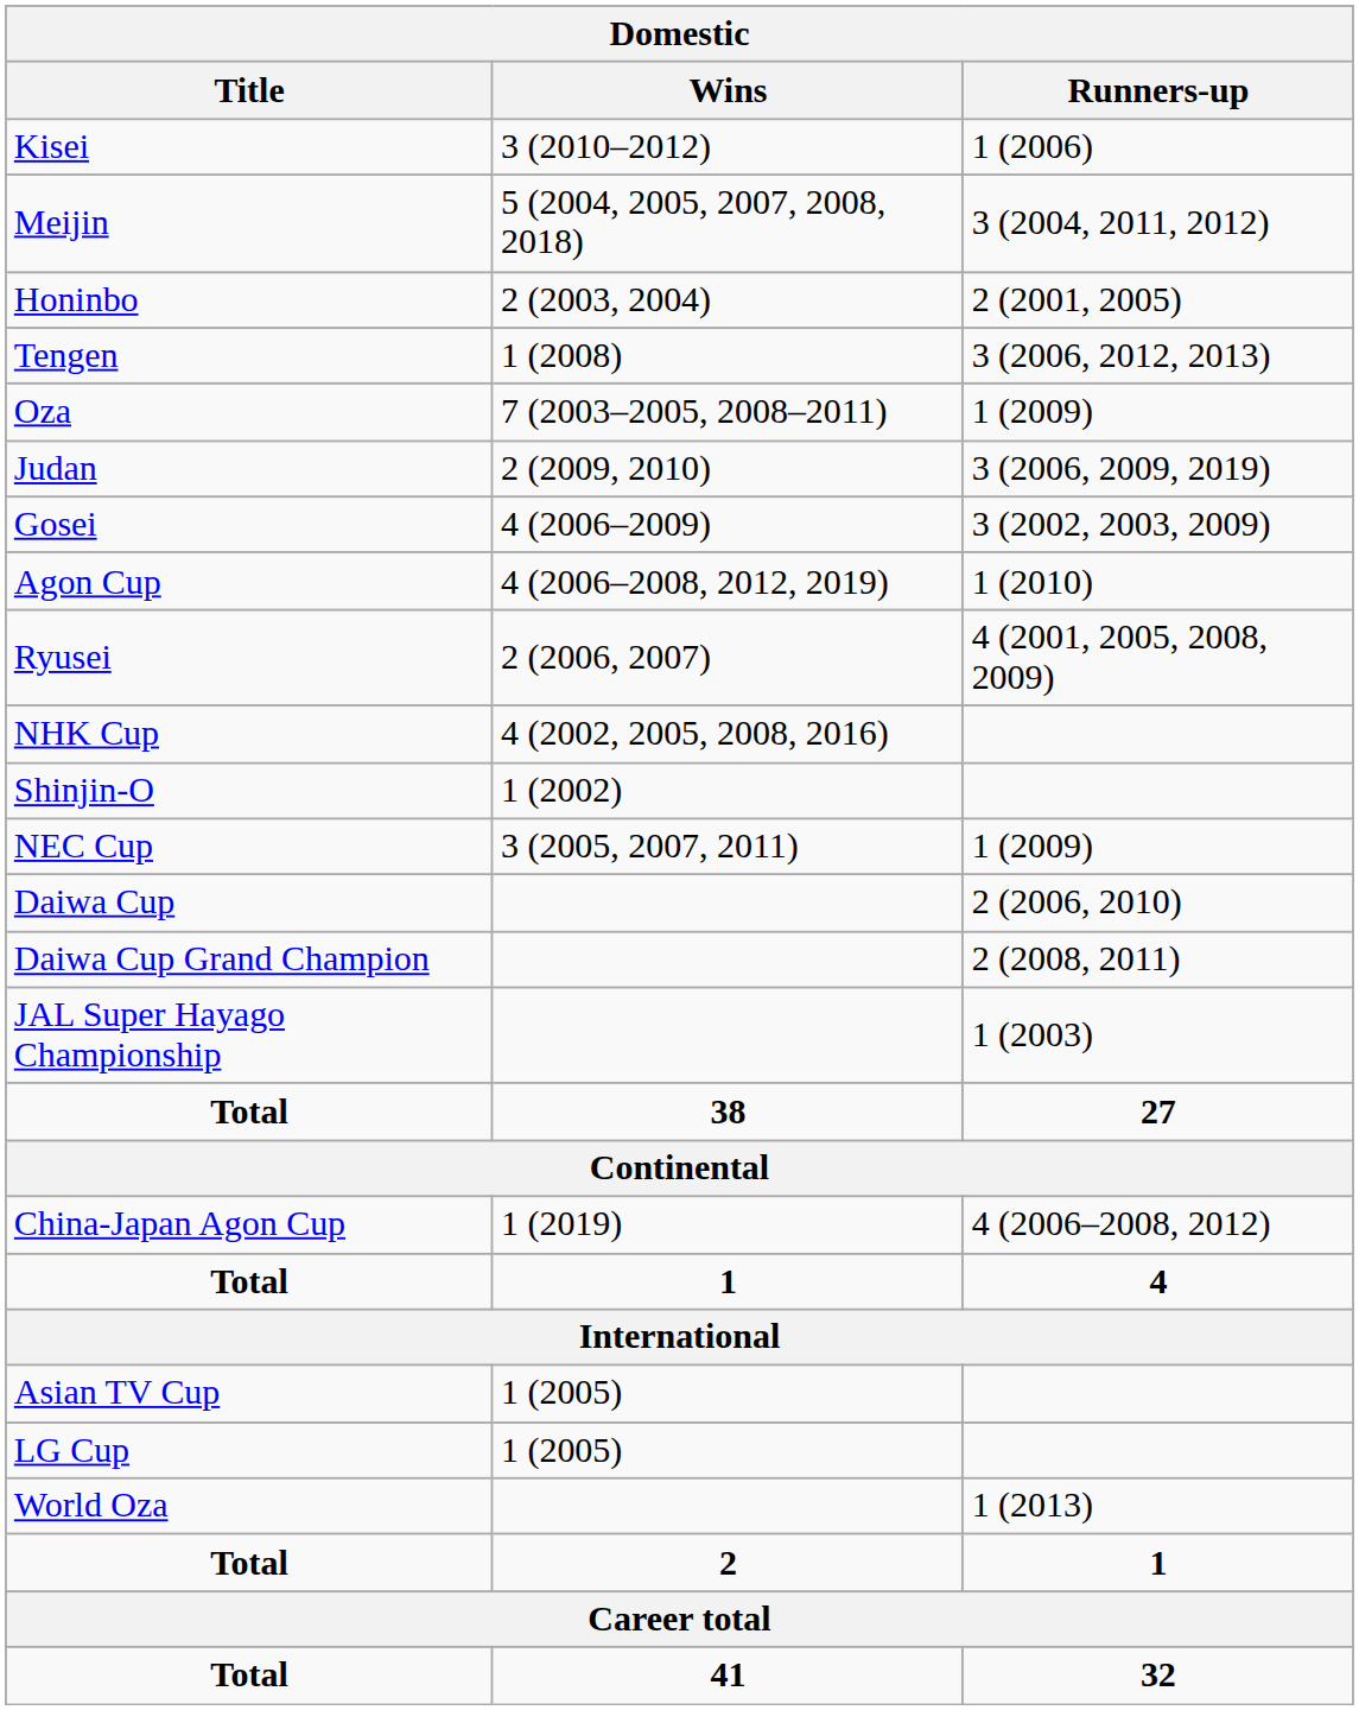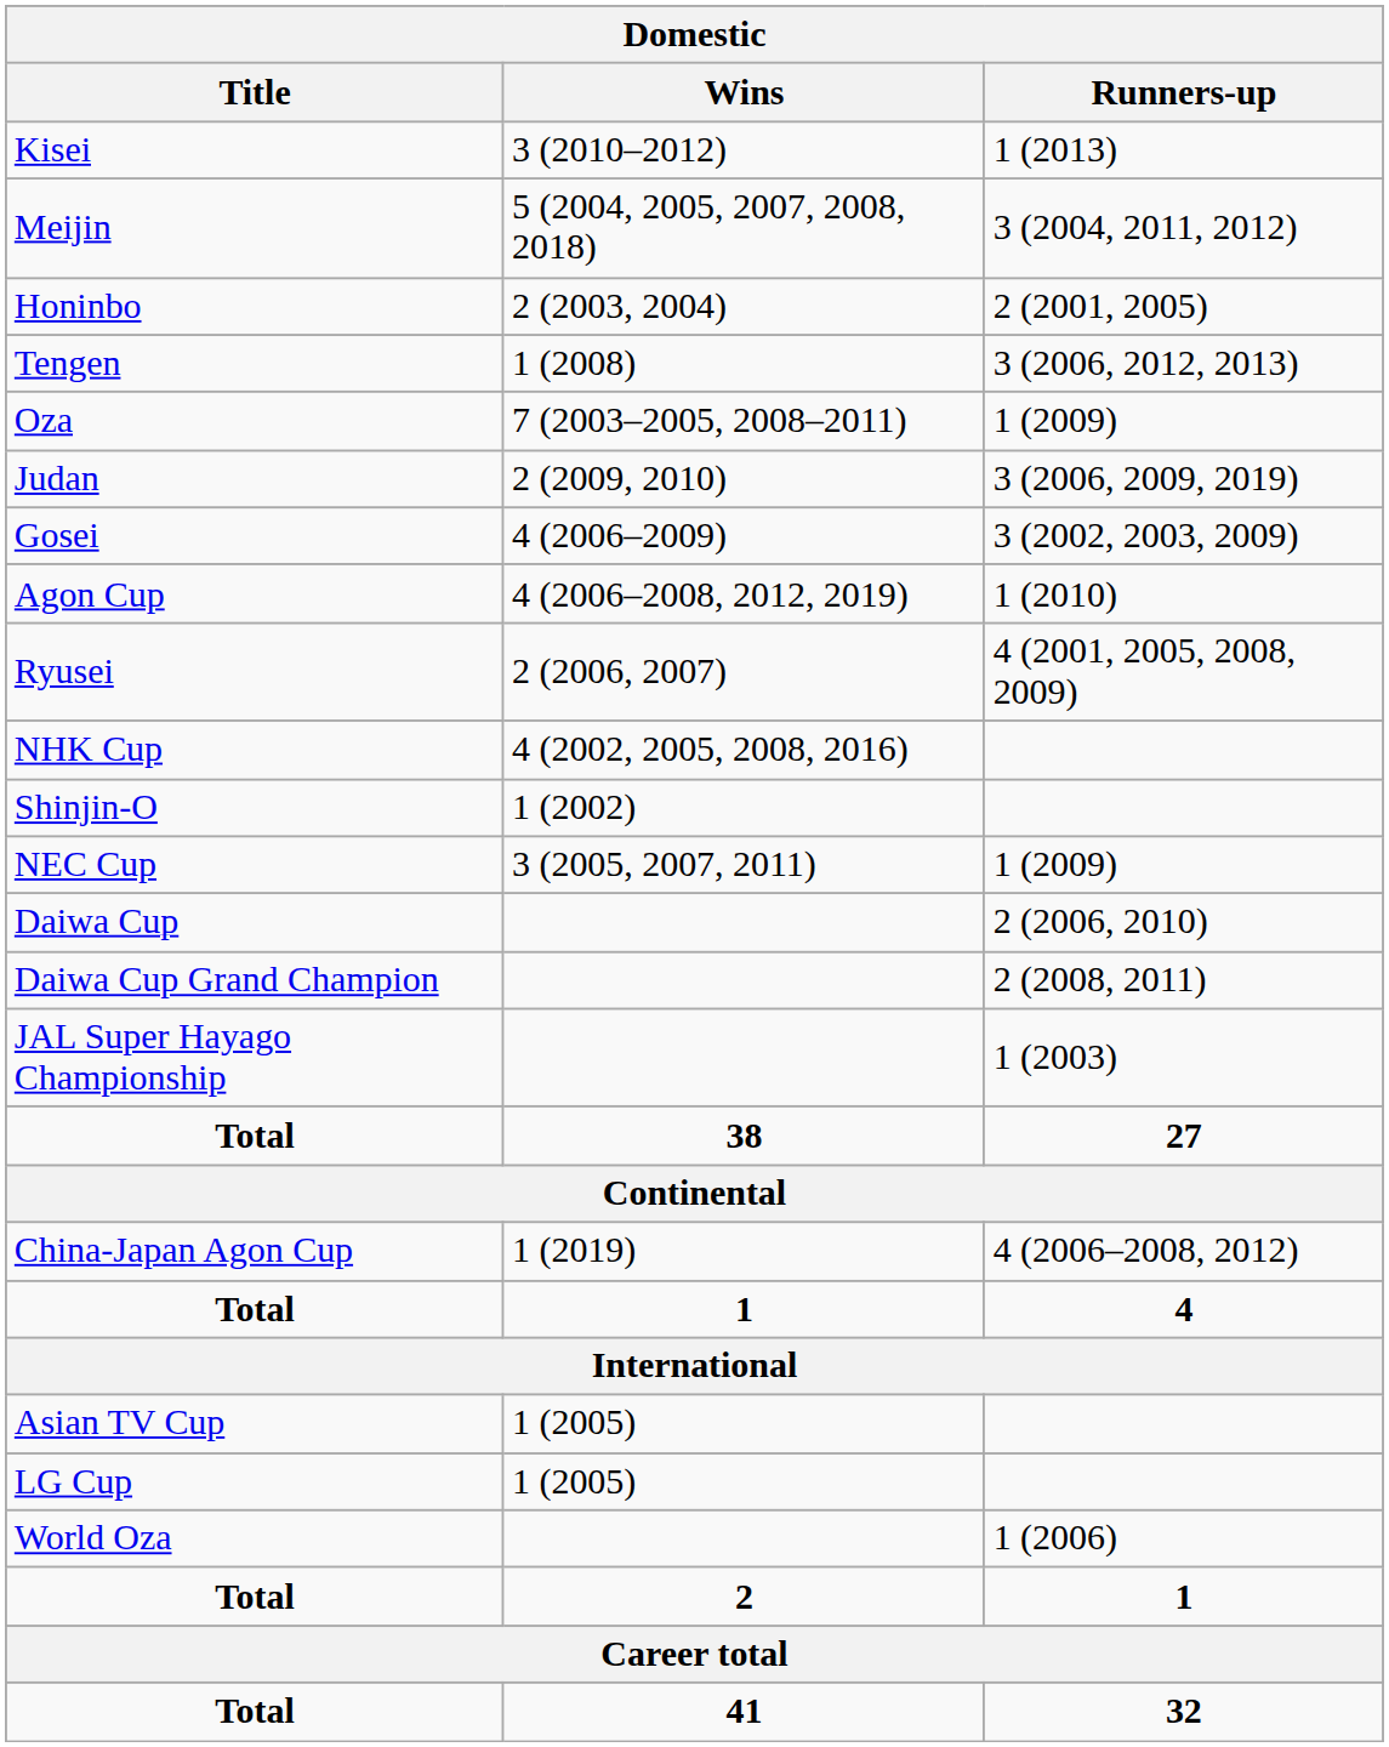Kisei | Runners-up: 1 (2006) -> 1 (2013)
World Oza | Runners-up: 1 (2013) -> 1 (2006)
